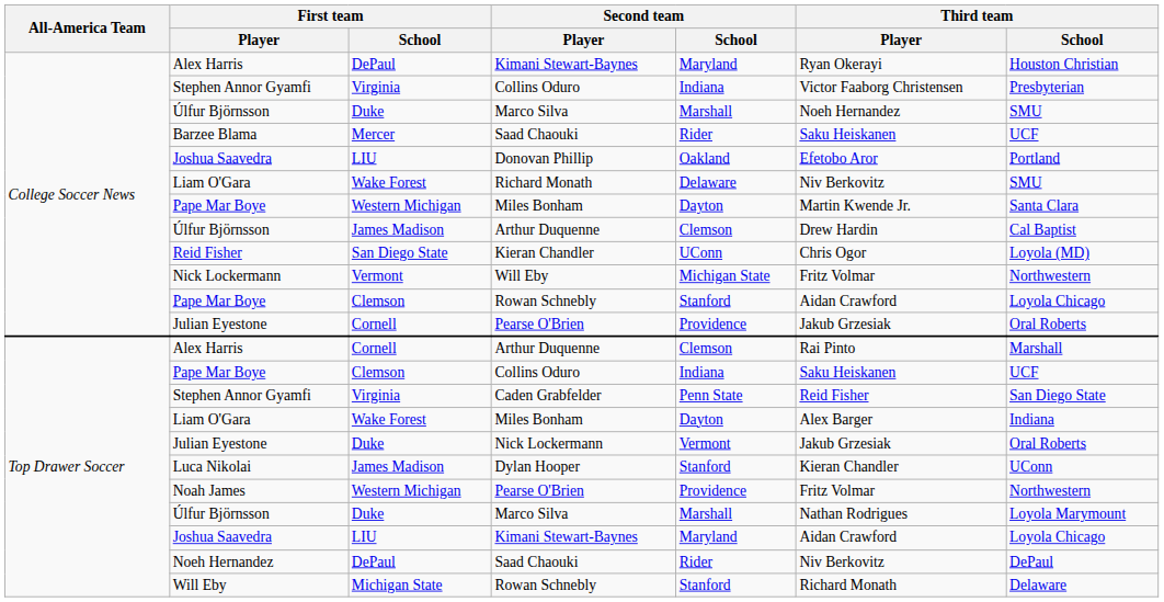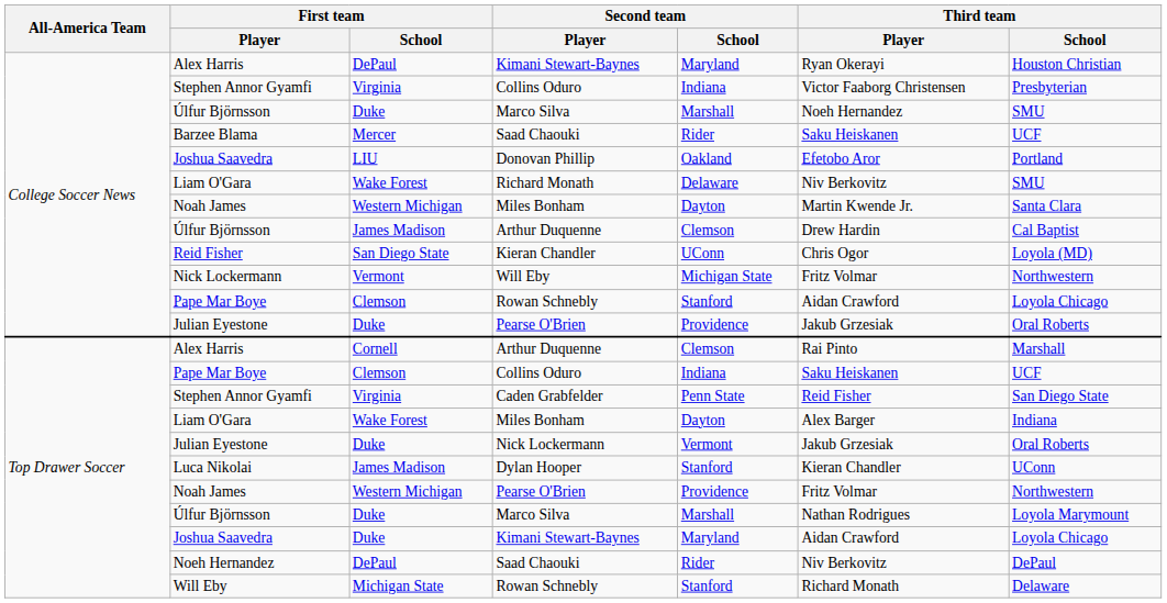College Soccer News / Miles Bonham | First team / Player: Pape Mar Boye -> Noah James
College Soccer News / Pearse O'Brien | First team / School: Cornell -> Duke
Top Drawer Soccer / Kimani Stewart-Baynes | First team / School: LIU -> Duke
